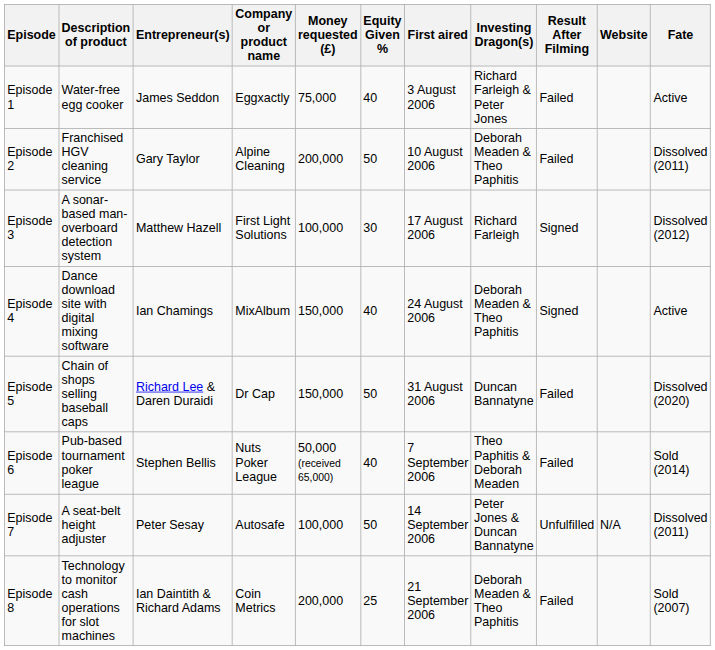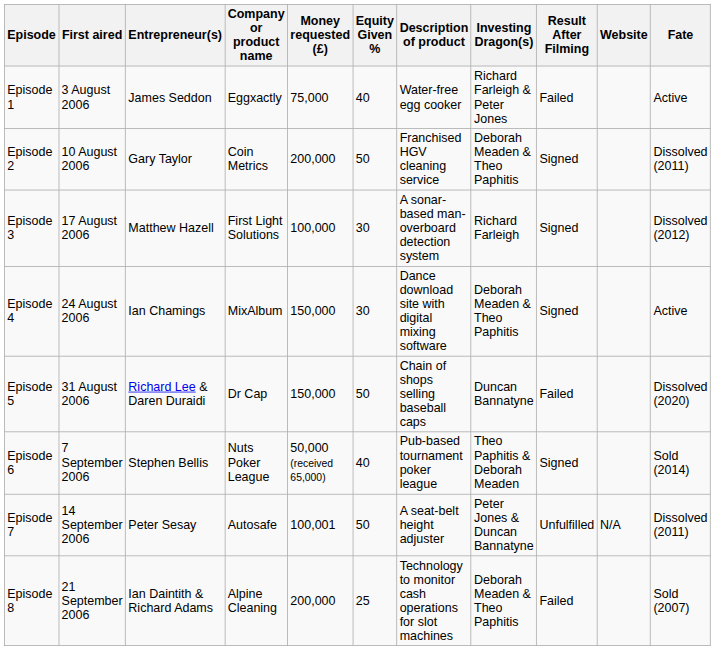columns swapped: First aired <-> Description of product
Episode 2 | Company or product name: Alpine Cleaning -> Coin Metrics
Episode 2 | Result After Filming: Failed -> Signed
Episode 4 | Equity Given %: 40 -> 30
Episode 6 | Result After Filming: Failed -> Signed
Episode 7 | Money requested (£): 100,000 -> 100,001
Episode 8 | Company or product name: Coin Metrics -> Alpine Cleaning
